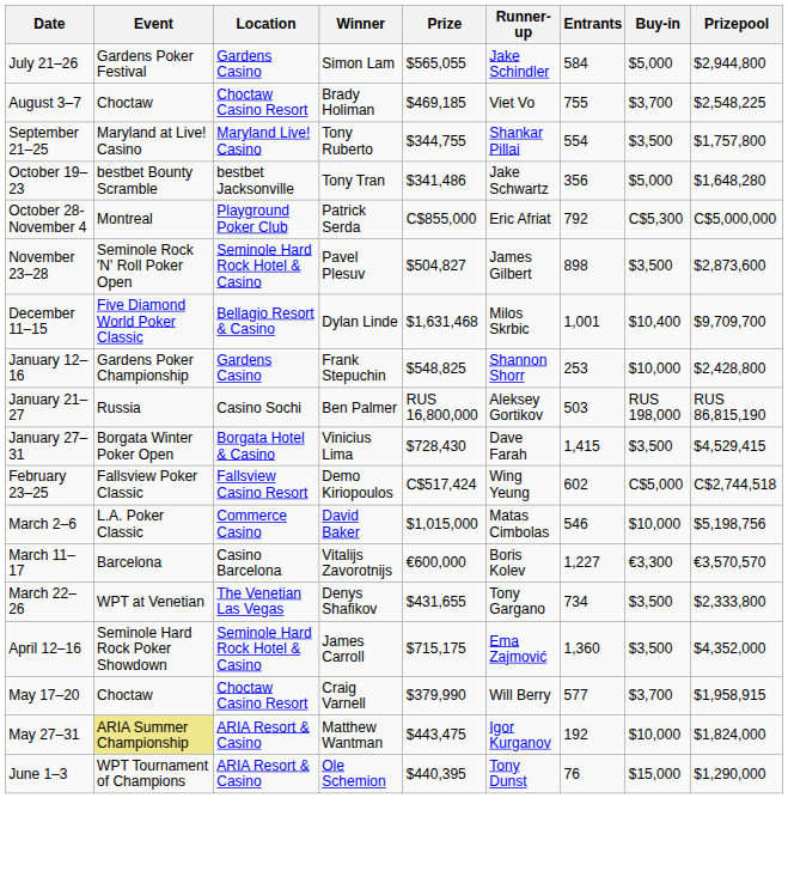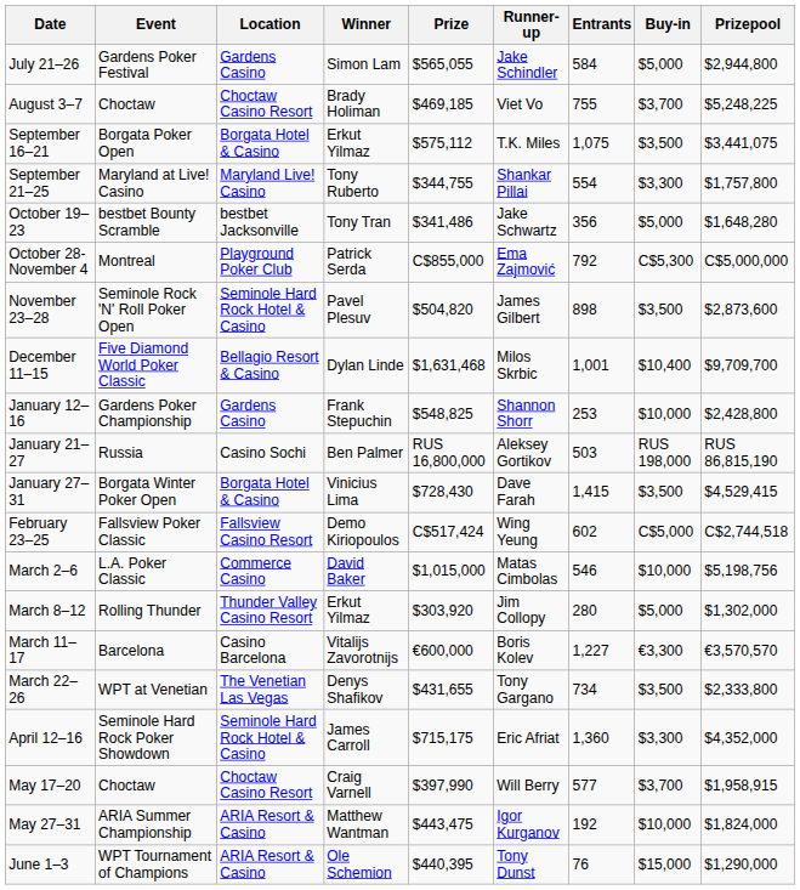August 3–7 | Prizepool: $2,548,225 -> $5,248,225
+ row: September 16–21 | Borgata Poker Open | Borgata Hotel & Casino | Erkut Yilmaz | $575,112 | T.K. Miles | 1,075 | $3,500 | $3,441,075
September 21–25 | Buy-in: $3,500 -> $3,300
October 28-November 4 | Runner-up: Eric Afriat -> Ema Zajmović
November 23–28 | Prize: $504,827 -> $504,820
+ row: March 8–12 | Rolling Thunder | Thunder Valley Casino Resort | Erkut Yilmaz | $303,920 | Jim Collopy | 280 | $5,000 | $1,302,000
April 12–16 | Runner-up: Ema Zajmović -> Eric Afriat
April 12–16 | Buy-in: $3,500 -> $3,300
May 17–20 | Prize: $379,990 -> $397,990
May 27–31 | Event: khaki background -> no background
